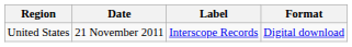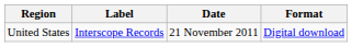columns swapped: Date <-> Label
